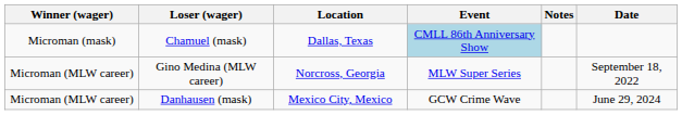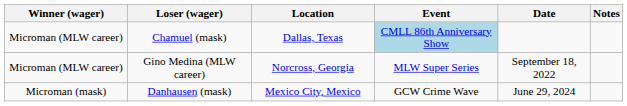columns swapped: Date <-> Notes
Chamuel (mask) | Winner (wager): Microman (mask) -> Microman (MLW career)
Danhausen (mask) | Winner (wager): Microman (MLW career) -> Microman (mask)
